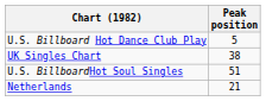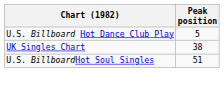- row: Netherlands | 21
